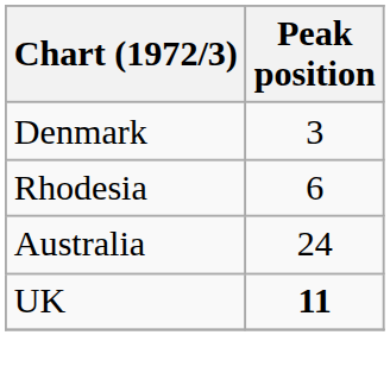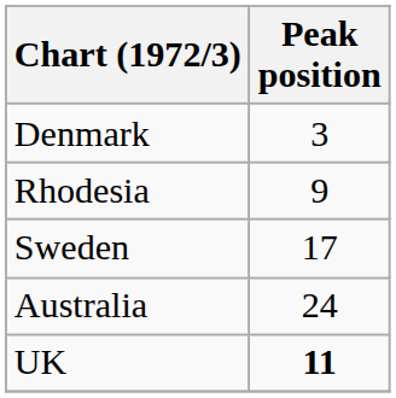Rhodesia | Peak position: 6 -> 9
+ row: Sweden | 17
